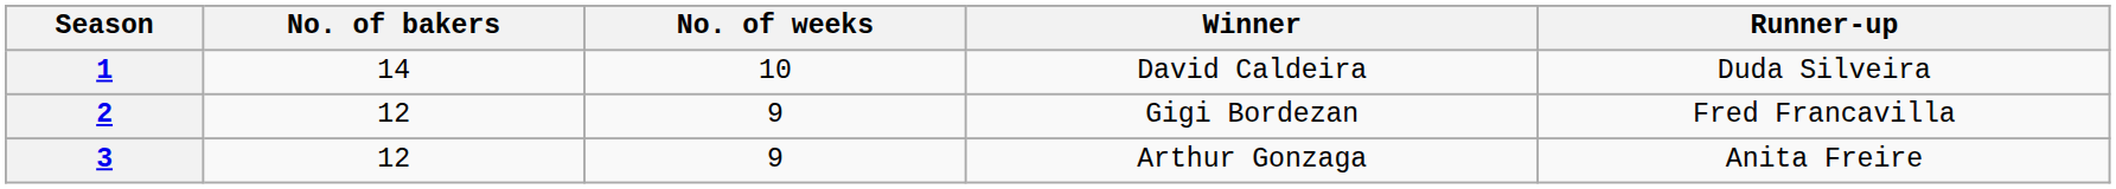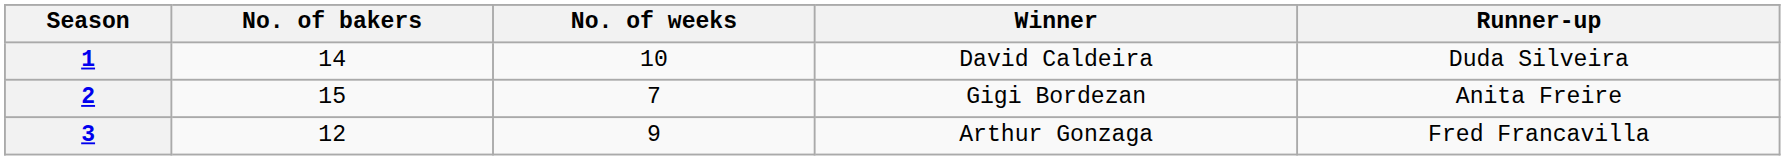2 | No. of bakers: 12 -> 15
2 | No. of weeks: 9 -> 7
2 | Runner-up: Fred Francavilla -> Anita Freire
3 | Runner-up: Anita Freire -> Fred Francavilla
